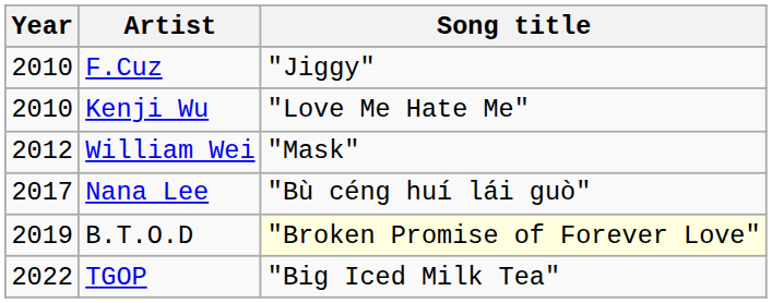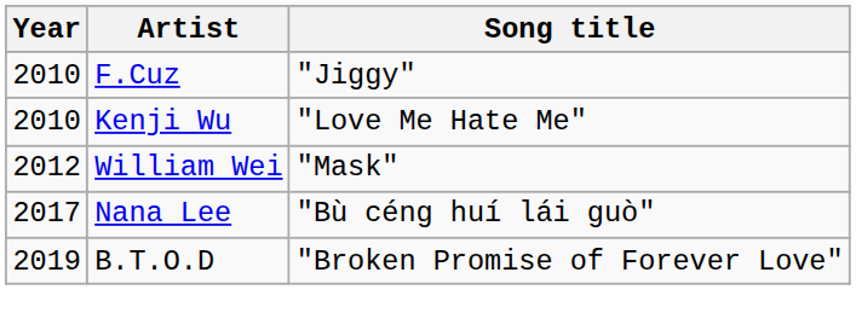B.T.O.D | Song title: lightyellow background -> no background
- row: 2022 | TGOP | "Big Iced Milk Tea"
